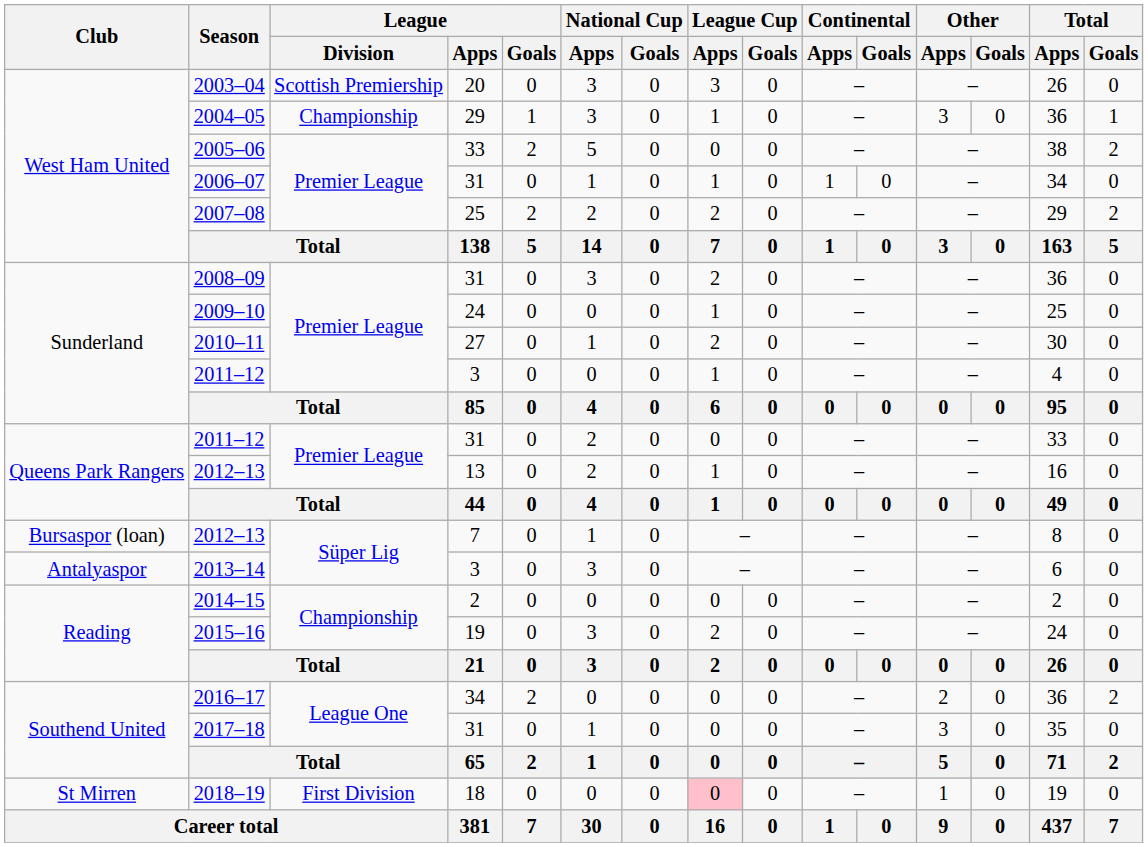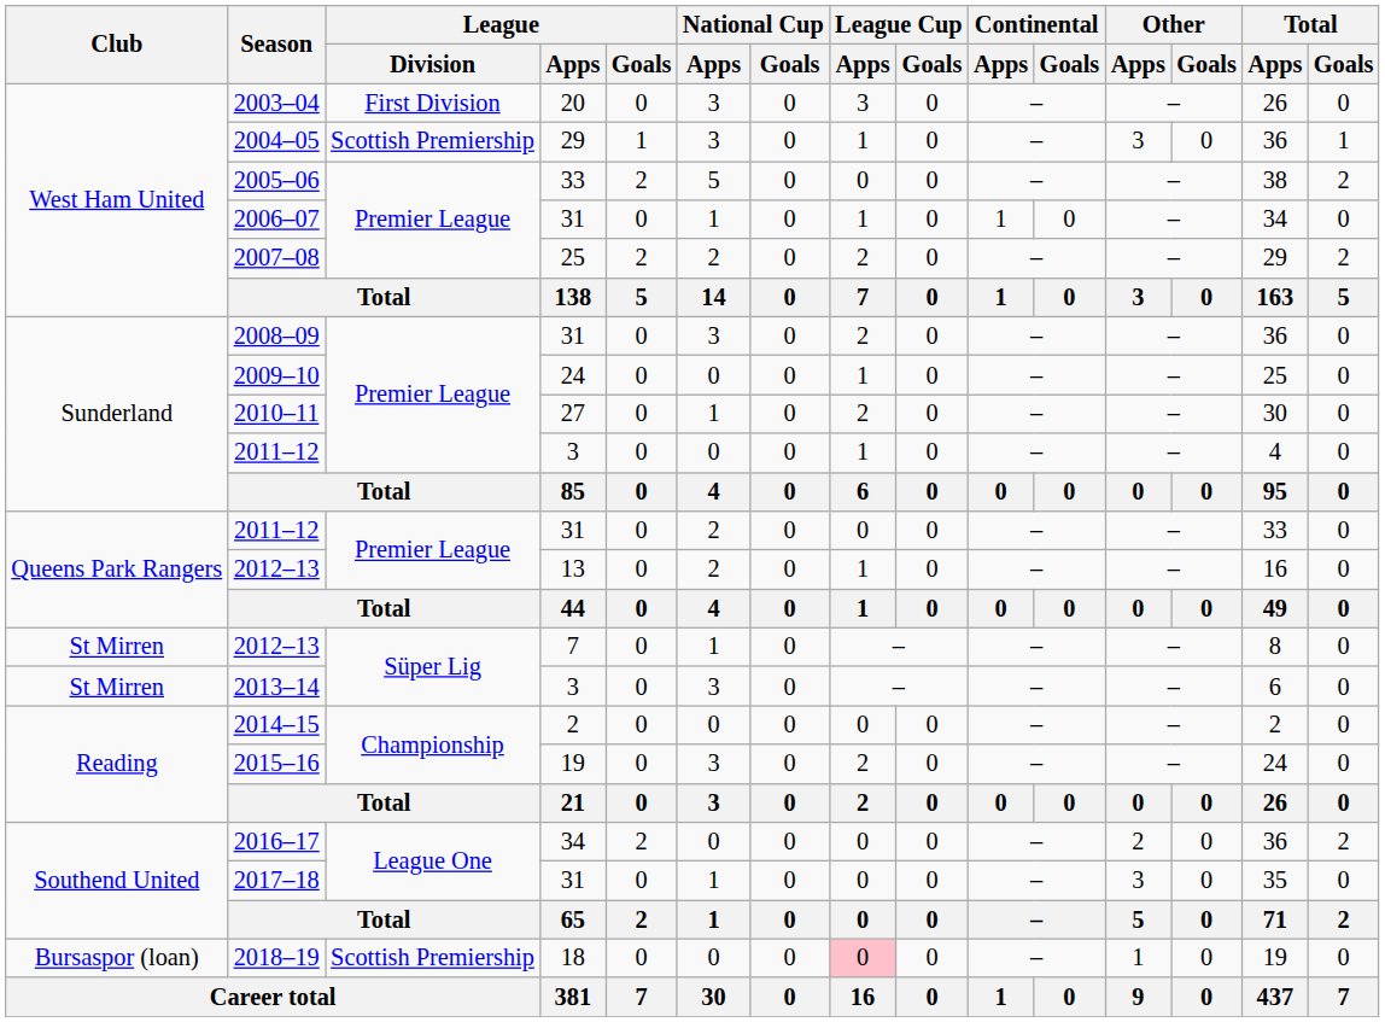2003–04 | League / Division: Scottish Premiership -> First Division
2004–05 | League / Division: Championship -> Scottish Premiership
2012–13 / 7 | Club: Bursaspor (loan) -> St Mirren
2013–14 | Club: Antalyaspor -> St Mirren
2018–19 | Club: St Mirren -> Bursaspor (loan)
2018–19 | League / Division: First Division -> Scottish Premiership
